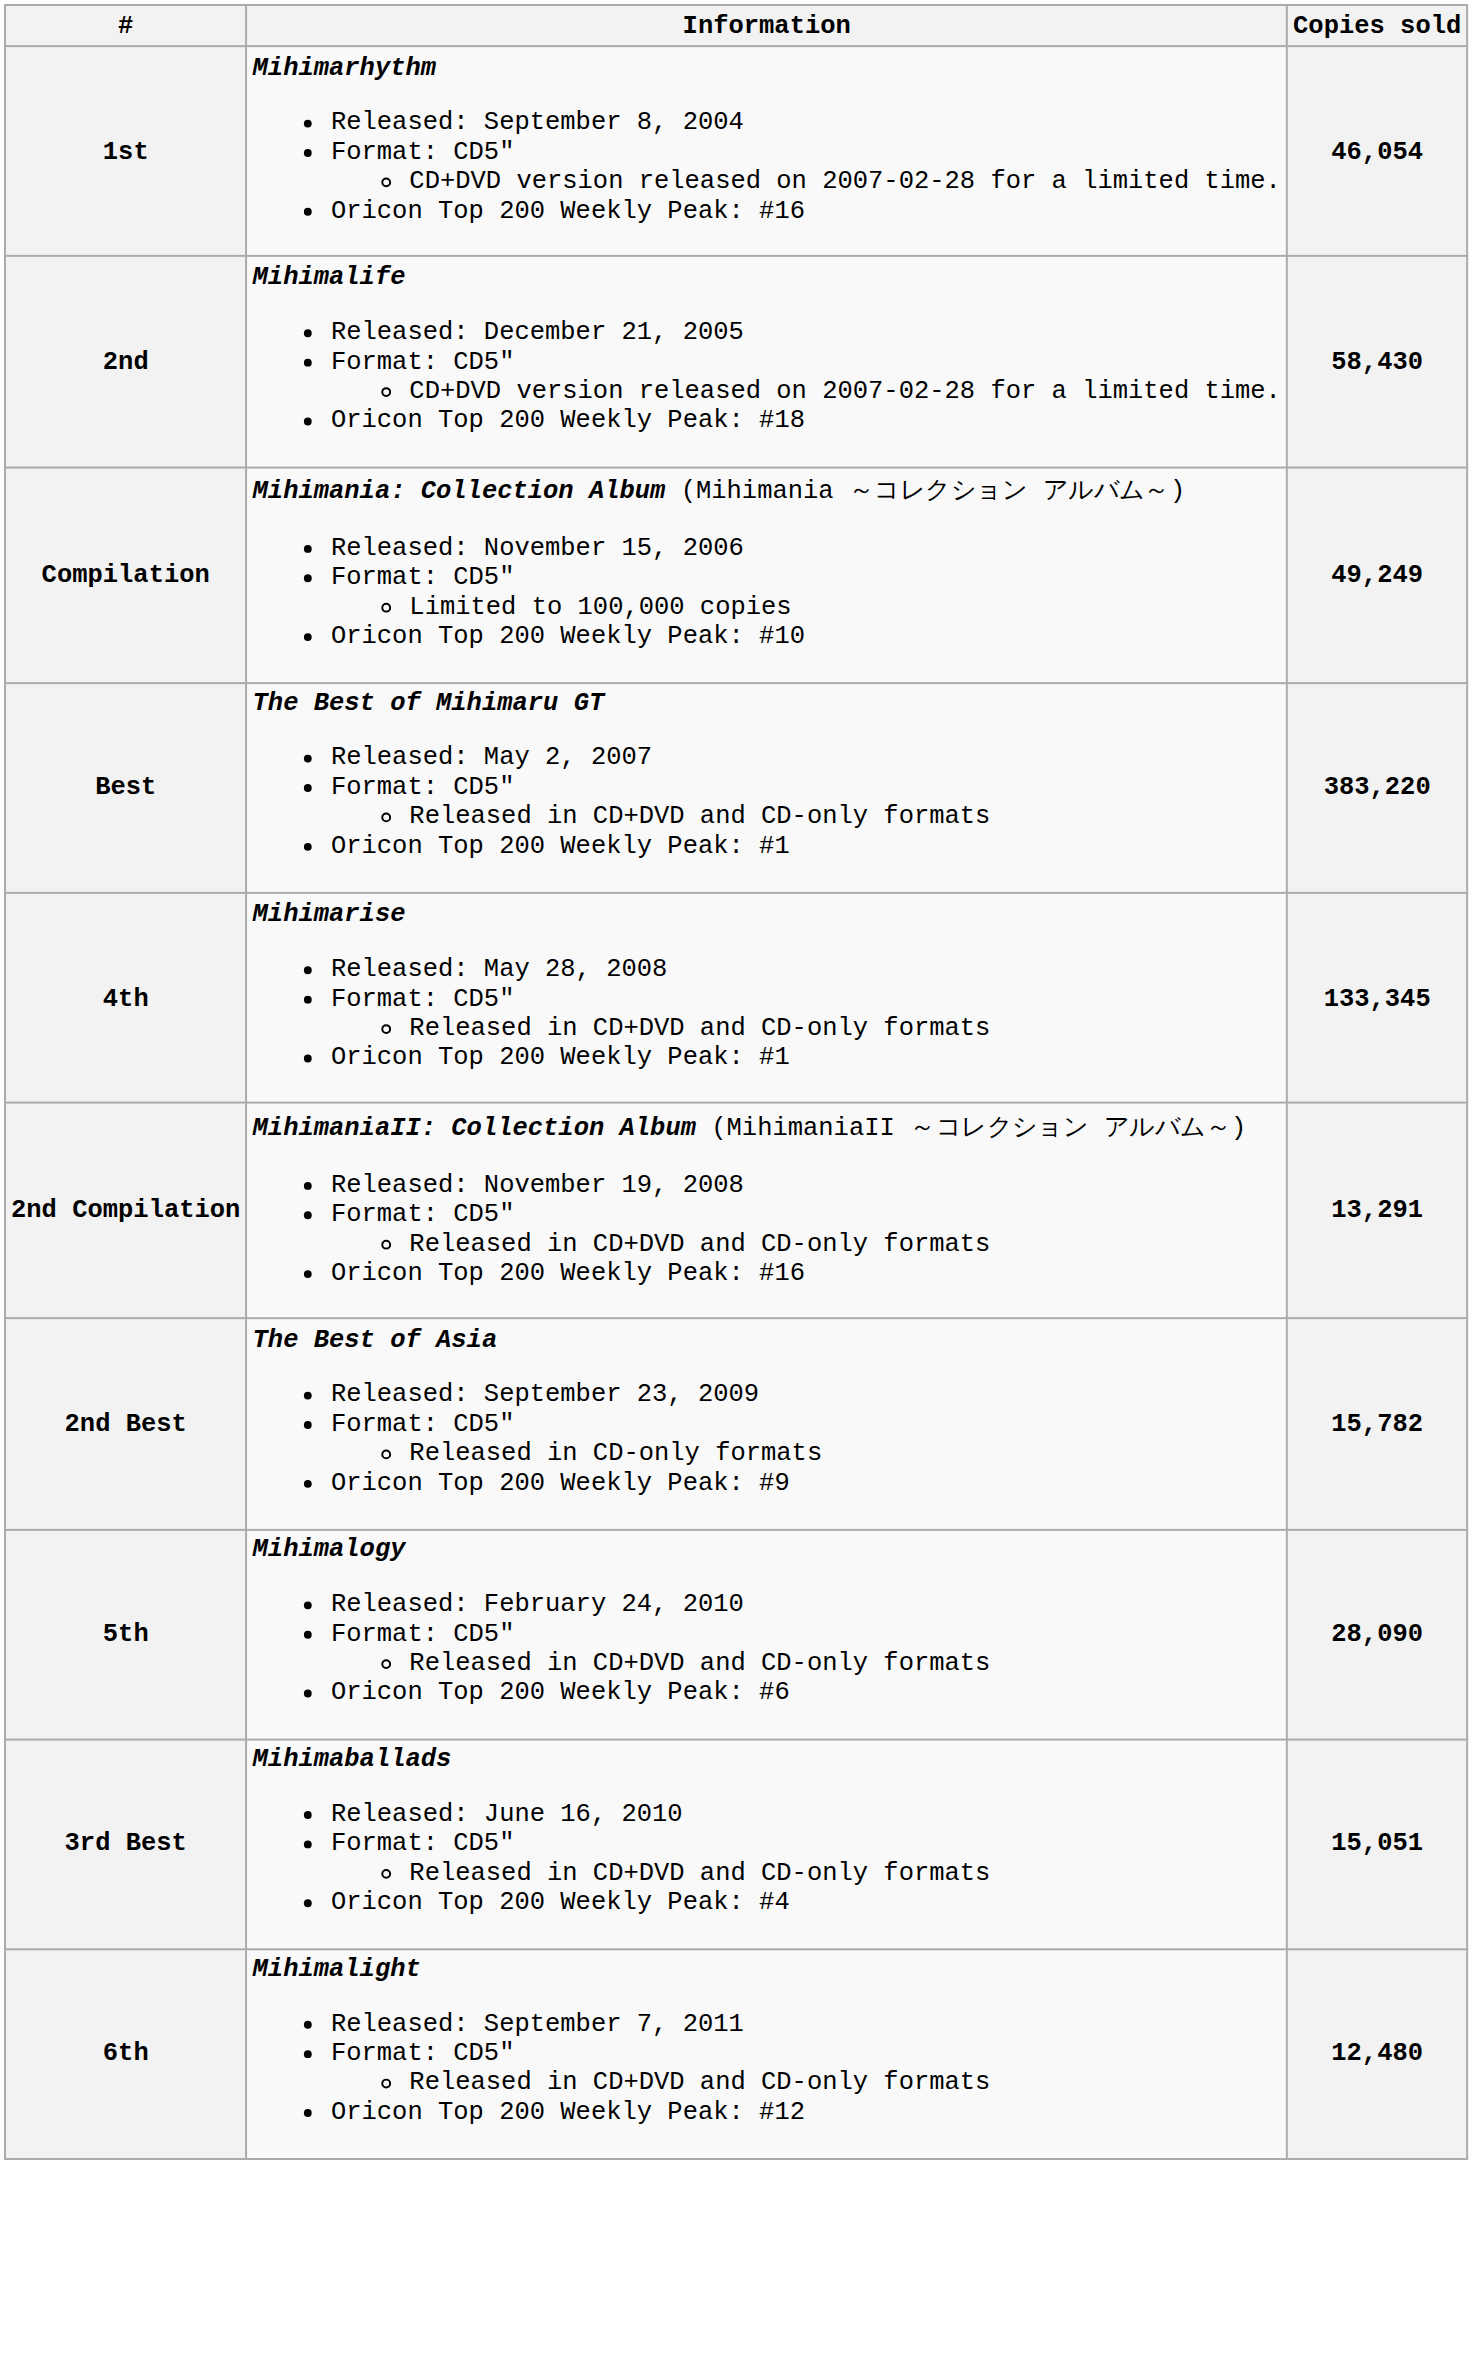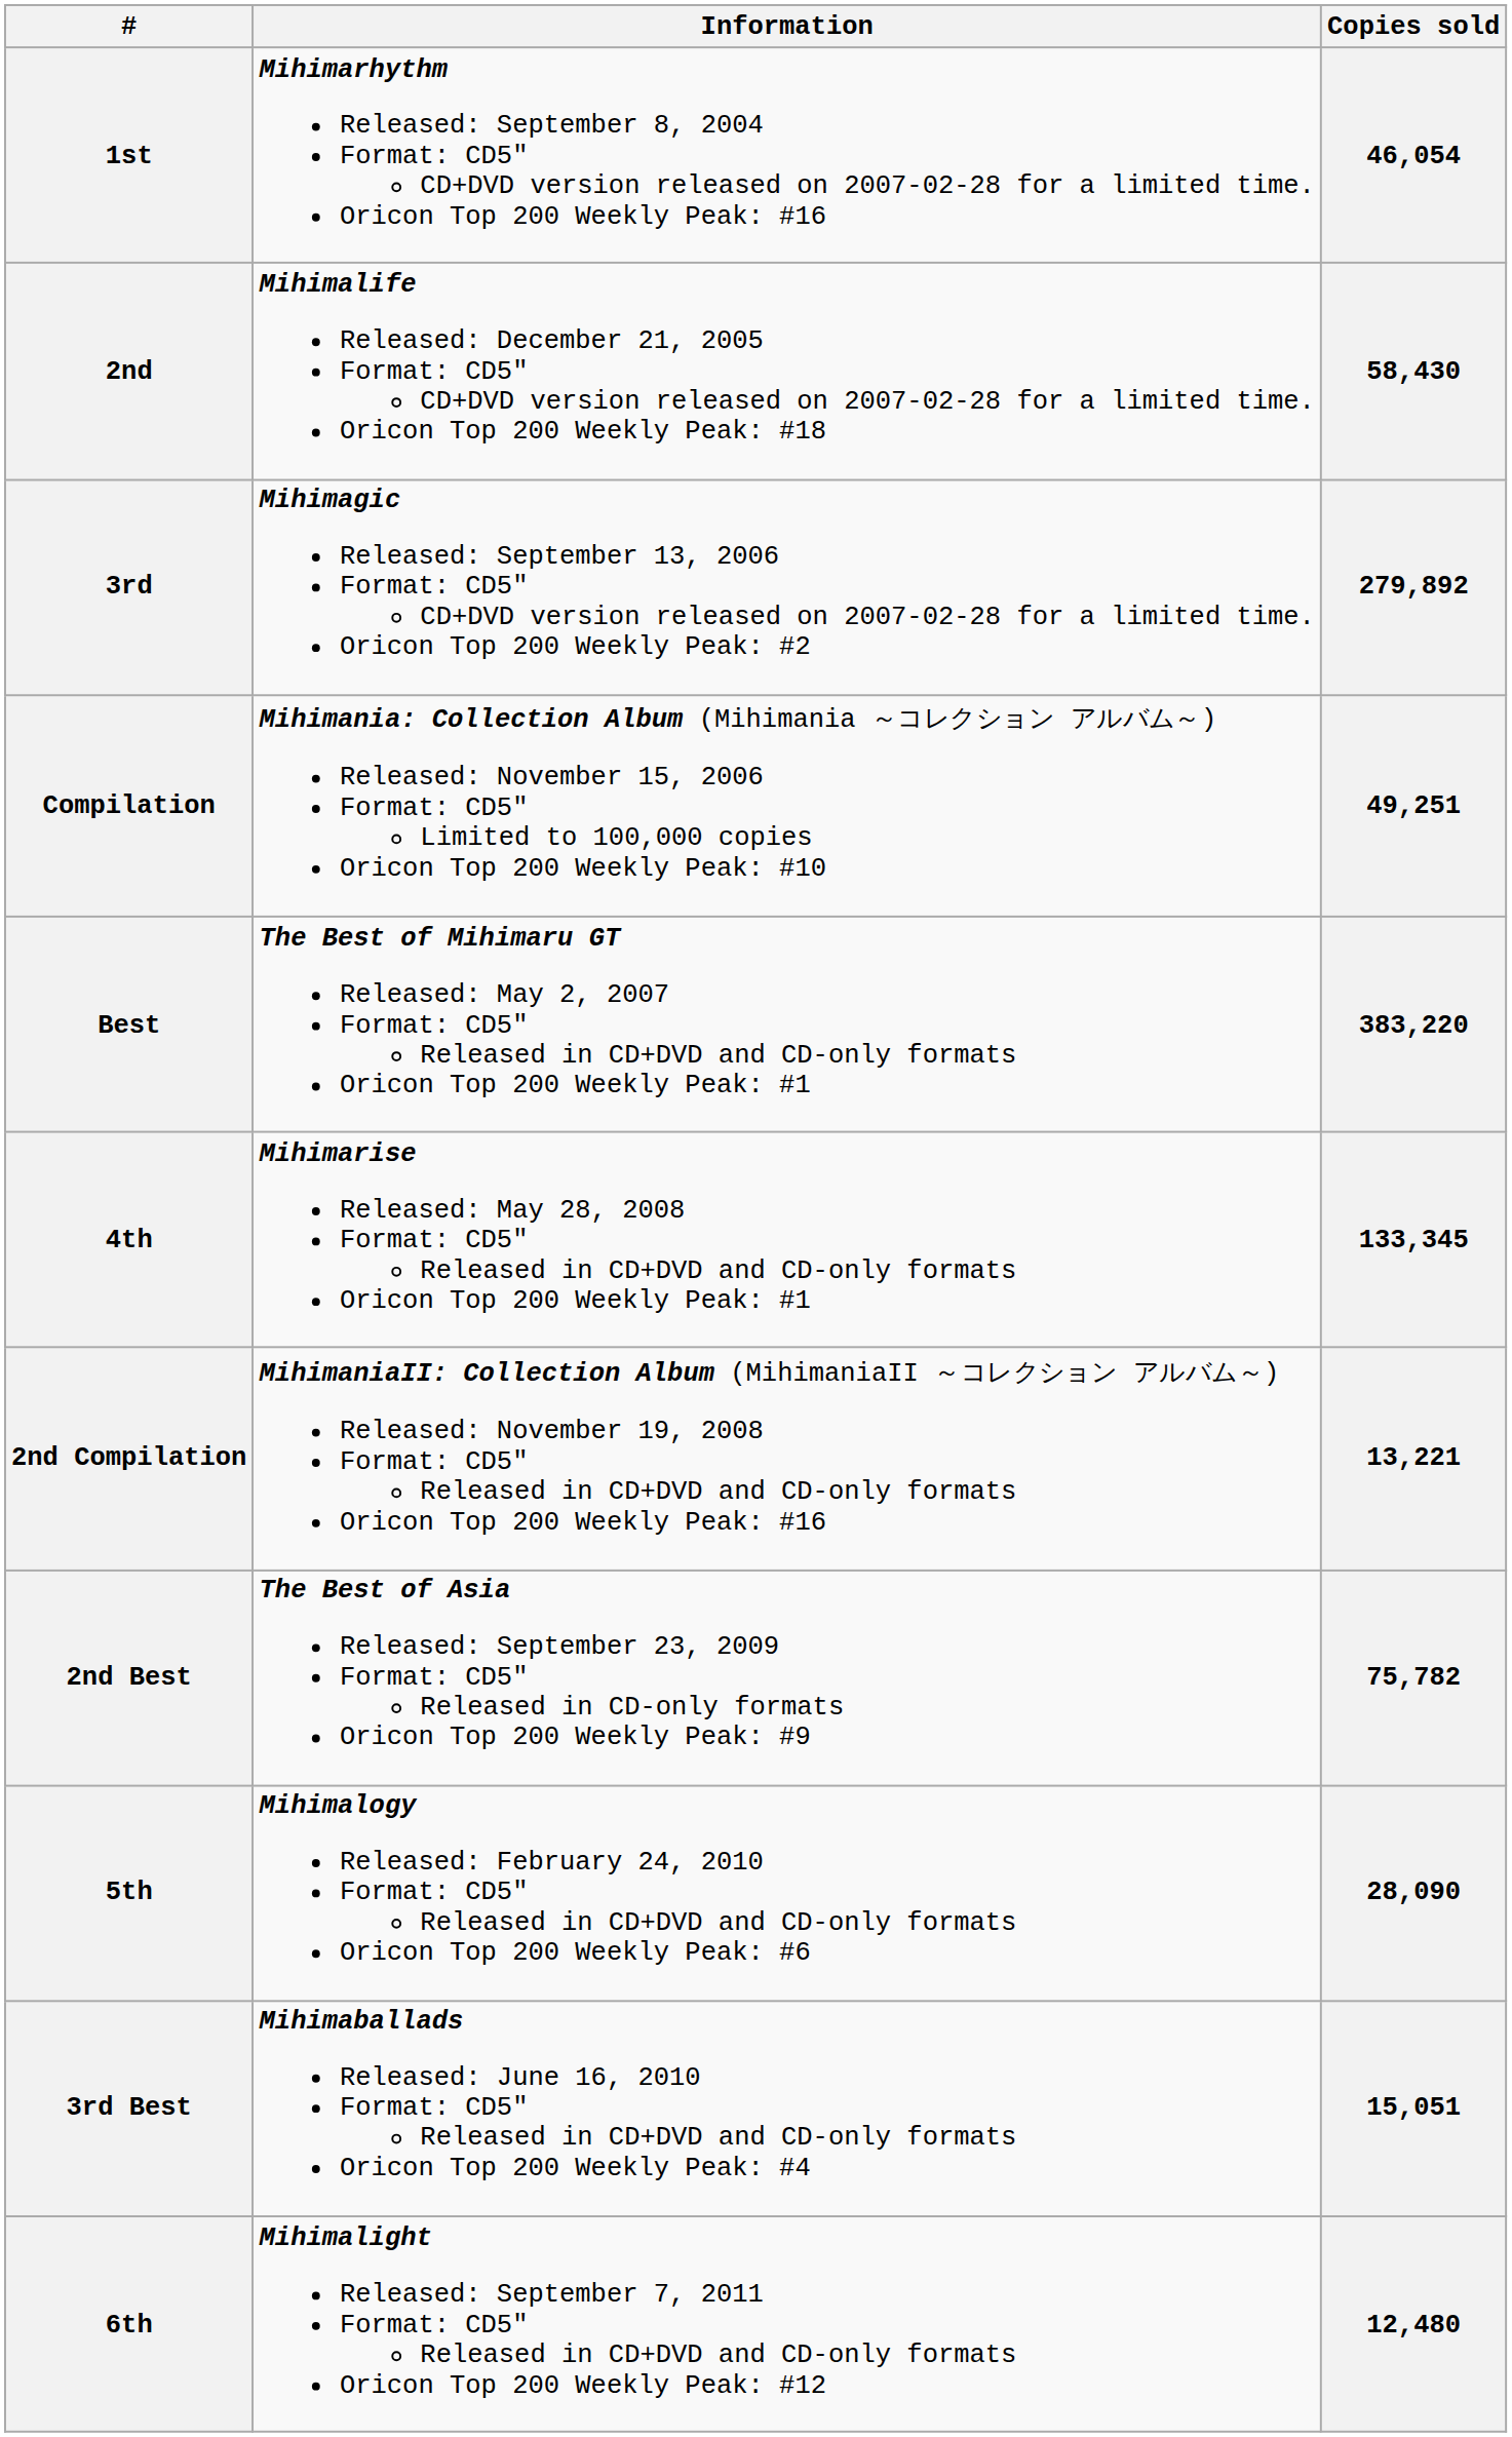+ row: 3rd | Mihimagic Released: September 13, 2006 Format: CD5" CD+DVD version released on 2007-02-28 for a limited time. Oricon Top 200 Weekly Peak: #2 | 279,892
Compilation | Copies sold: 49,249 -> 49,251
2nd Compilation | Copies sold: 13,291 -> 13,221
2nd Best | Copies sold: 15,782 -> 75,782
